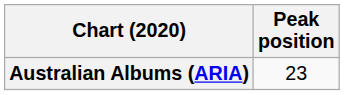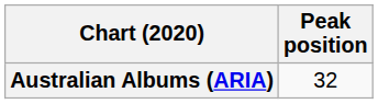Australian Albums (ARIA) | Peak position: 23 -> 32
